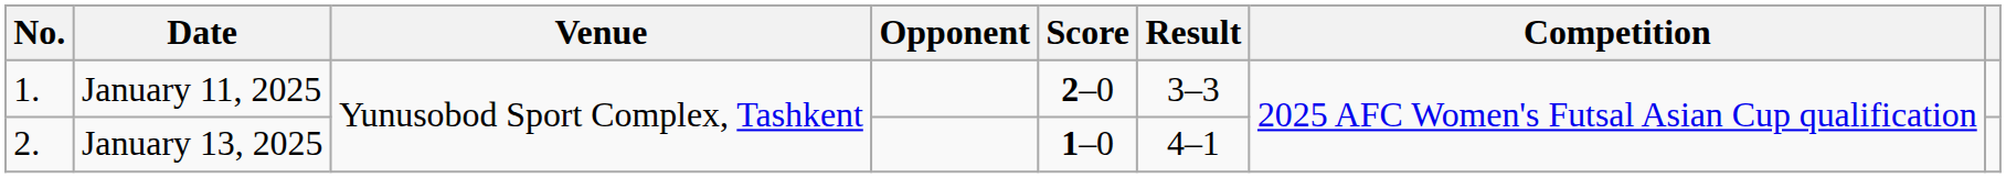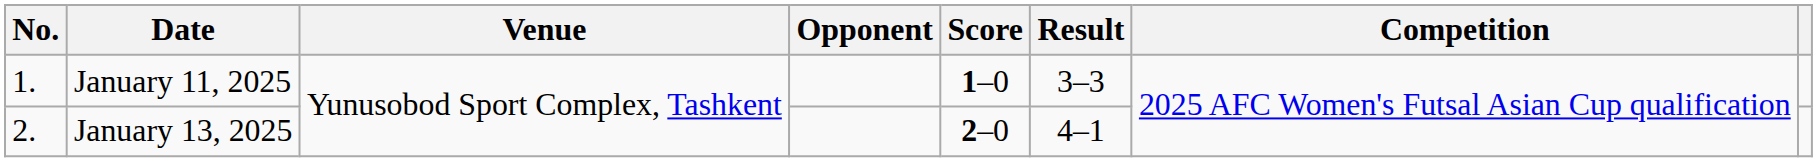January 11, 2025 | Score: 2–0 -> 1–0
January 13, 2025 | Score: 1–0 -> 2–0
